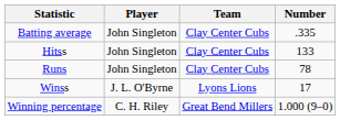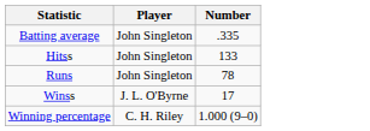- column: Team | Clay Center Cubs | Clay Center Cubs | Clay Center Cubs | Lyons Lions | Great Bend Millers
